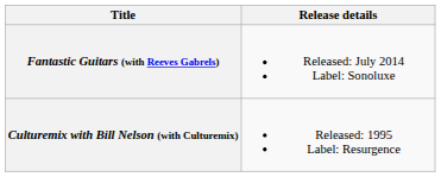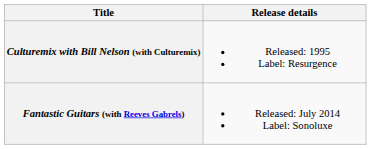rows swapped: Culturemix with Bill Nelson (with Culturemix) <-> Fantastic Guitars (with Reeves Gabrels)
